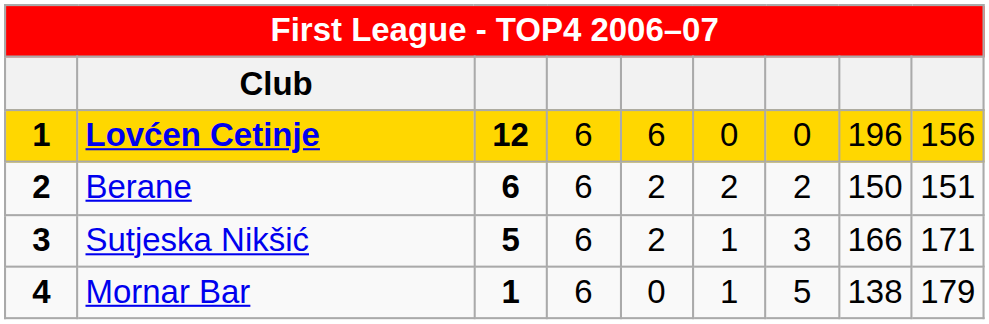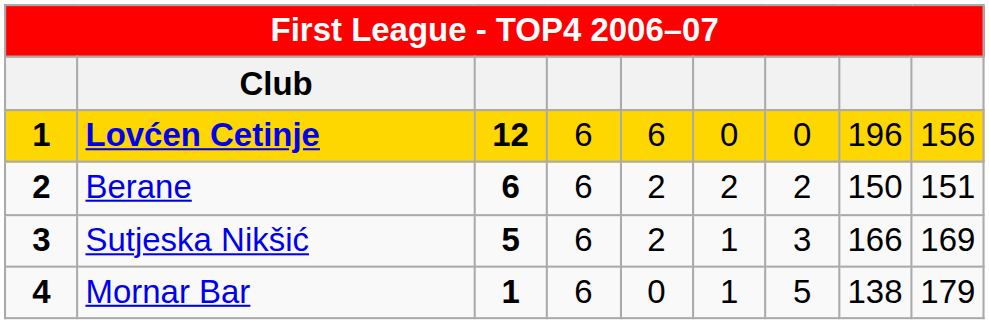Sutjeska Nikšić | column 9: 171 -> 169
